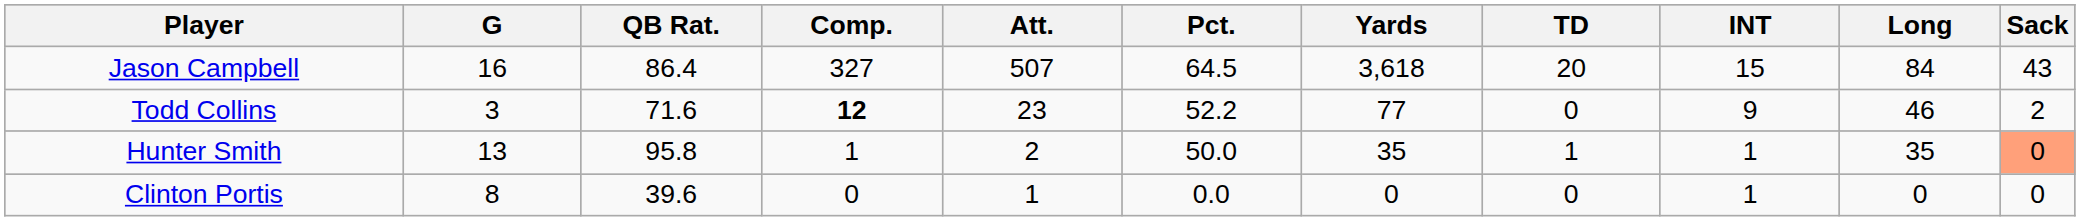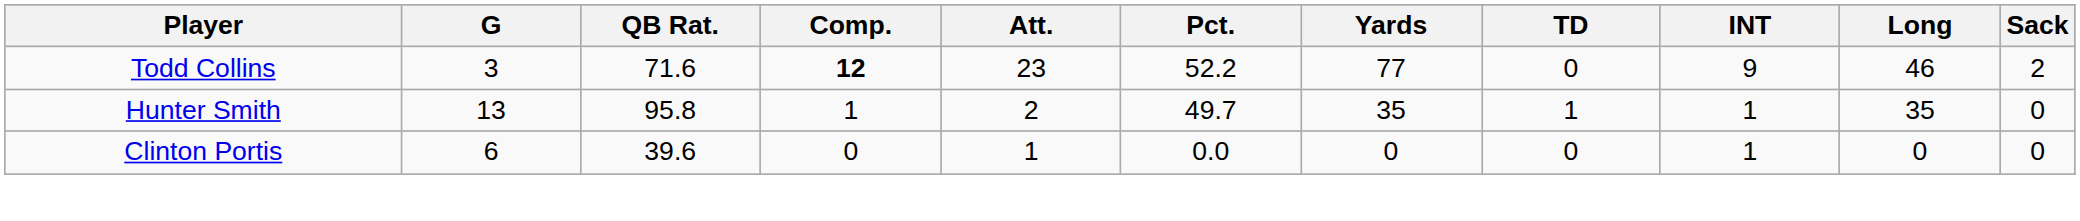- row: Jason Campbell | 16 | 86.4 | 327 | 507 | 64.5 | 3,618 | 20 | 15 | 84 | 43
Hunter Smith | Pct.: 50.0 -> 49.7
Hunter Smith | Sack: lightsalmon background -> no background
Clinton Portis | G: 8 -> 6
